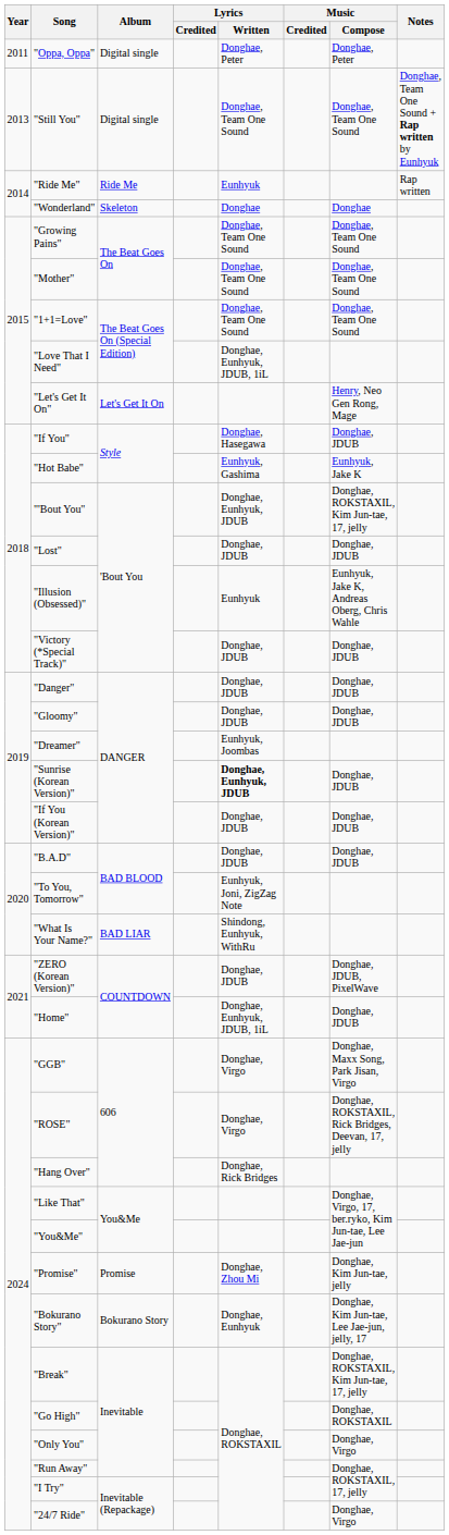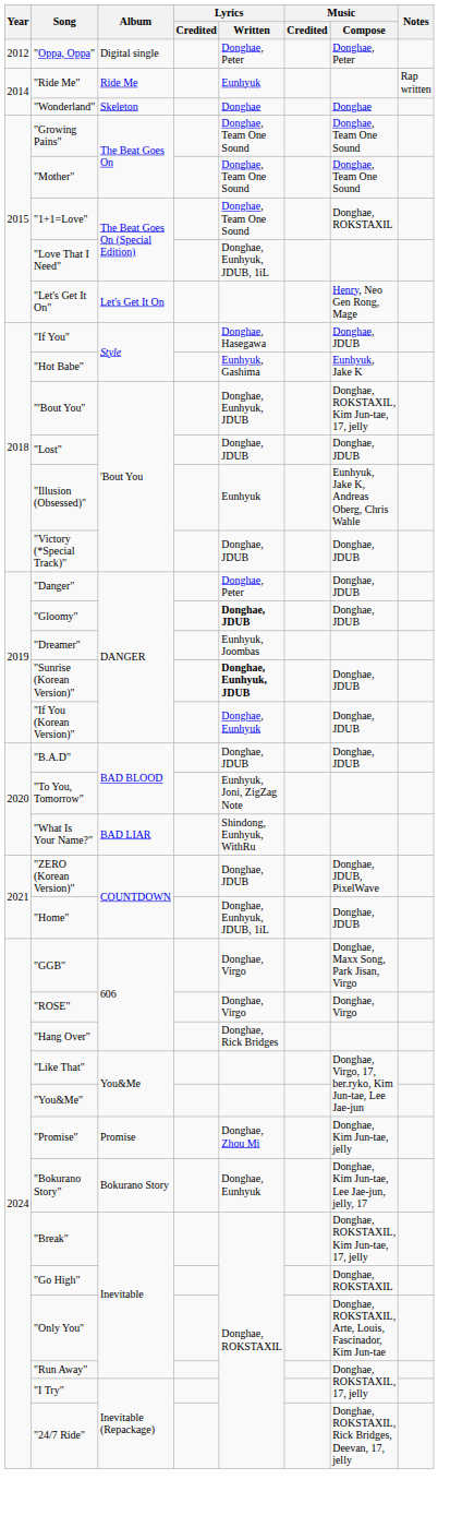"Oppa, Oppa" | Year: 2011 -> 2012
- row: 2013 | "Still You" | Digital single | Donghae, Team One Sound | Donghae, Team One Sound | Donghae, Team One Sound + Rap written by Eunhyuk
"1+1=Love" | Music / Compose: Donghae, Team One Sound -> Donghae, ROKSTAXIL
"Danger" | Lyrics / Written: Donghae, JDUB -> Donghae, Peter
"Gloomy" | Lyrics / Written: normal -> bold
"If You (Korean Version)" | Lyrics / Written: Donghae, JDUB -> Donghae, Eunhyuk
"ROSE" | Music / Compose: Donghae, ROKSTAXIL, Rick Bridges, Deevan, 17, jelly -> Donghae, Virgo
"Only You" | Music / Compose: Donghae, Virgo -> Donghae, ROKSTAXIL, Arte, Louis, Fascinador, Kim Jun-tae
"24/7 Ride" | Music / Compose: Donghae, Virgo -> Donghae, ROKSTAXIL, Rick Bridges, Deevan, 17, jelly
